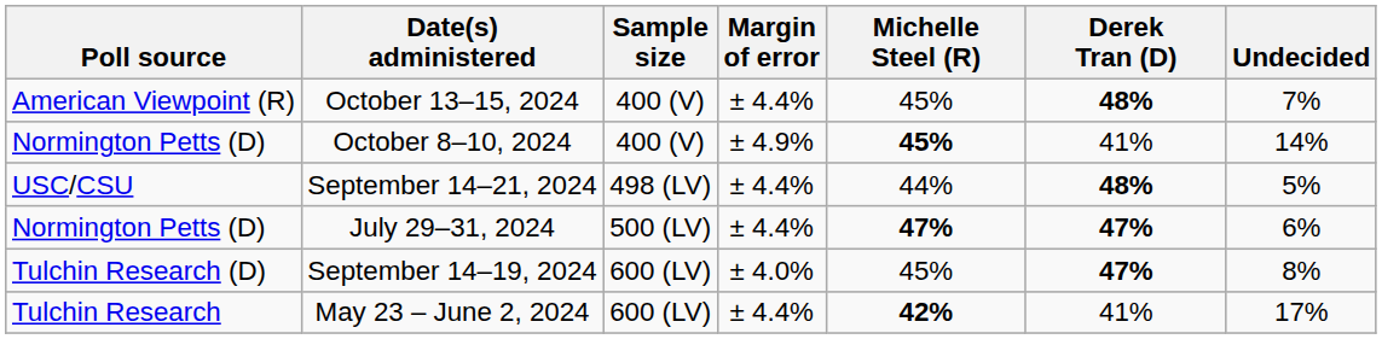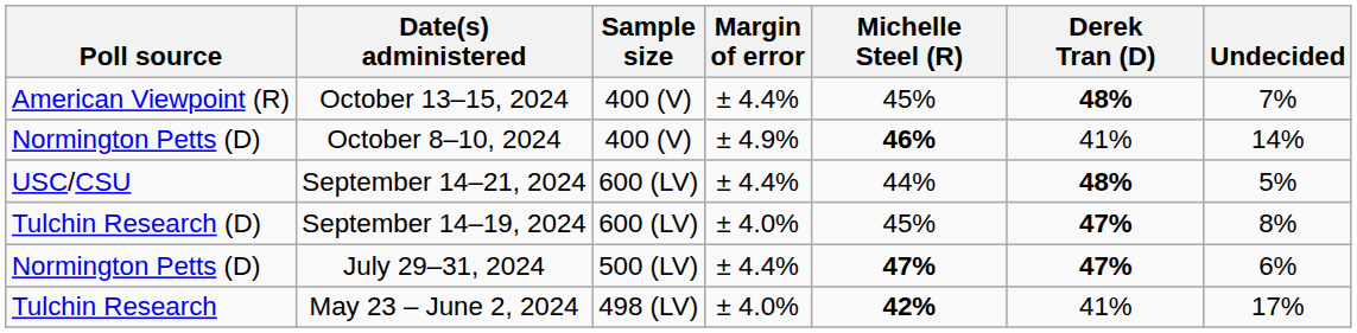October 8–10, 2024 | Michelle Steel (R): 45% -> 46%
September 14–21, 2024 | Sample size: 498 (LV) -> 600 (LV)
rows swapped: September 14–19, 2024 <-> July 29–31, 2024
May 23 – June 2, 2024 | Sample size: 600 (LV) -> 498 (LV)
May 23 – June 2, 2024 | Margin of error: ± 4.4% -> ± 4.0%
